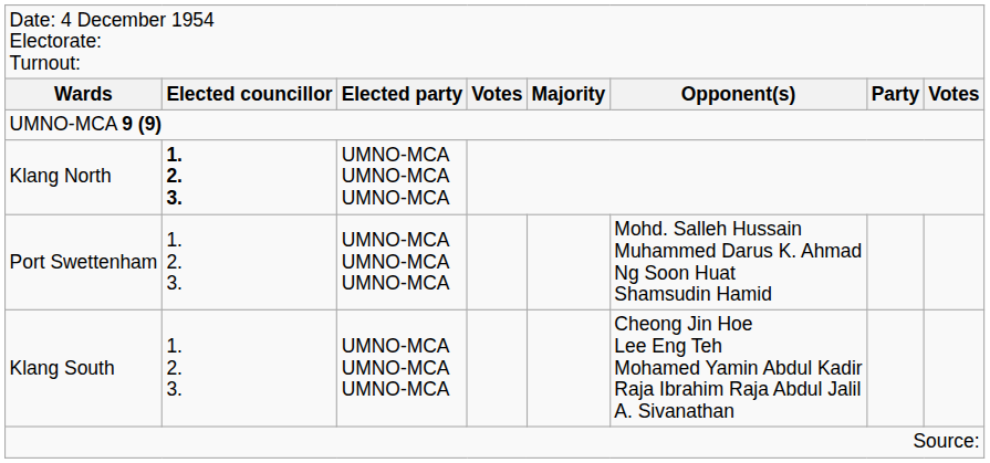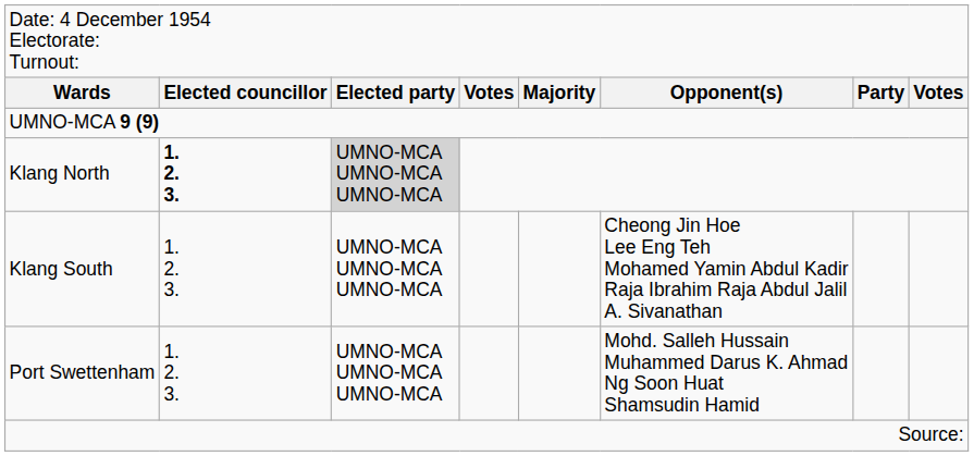Klang North | column 3: no background -> lightgrey background
rows swapped: Klang South <-> Port Swettenham
